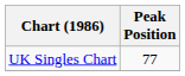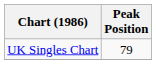UK Singles Chart | Peak Position: 77 -> 79
